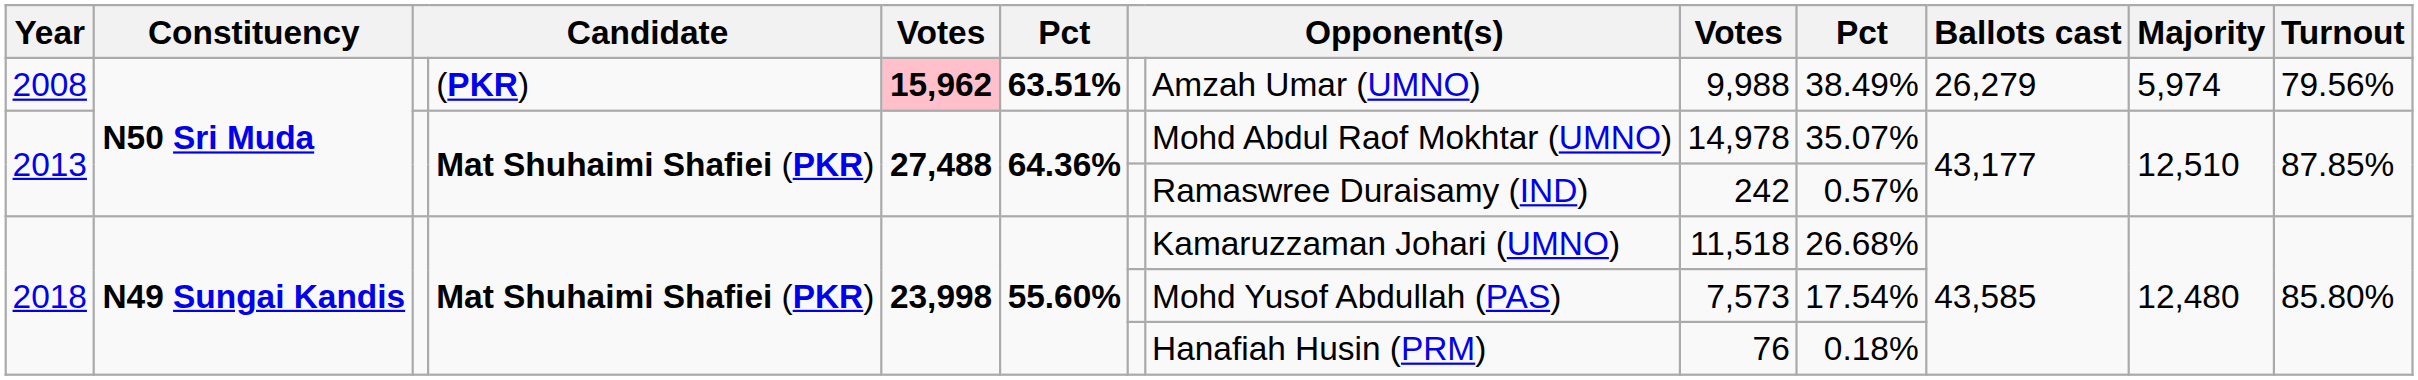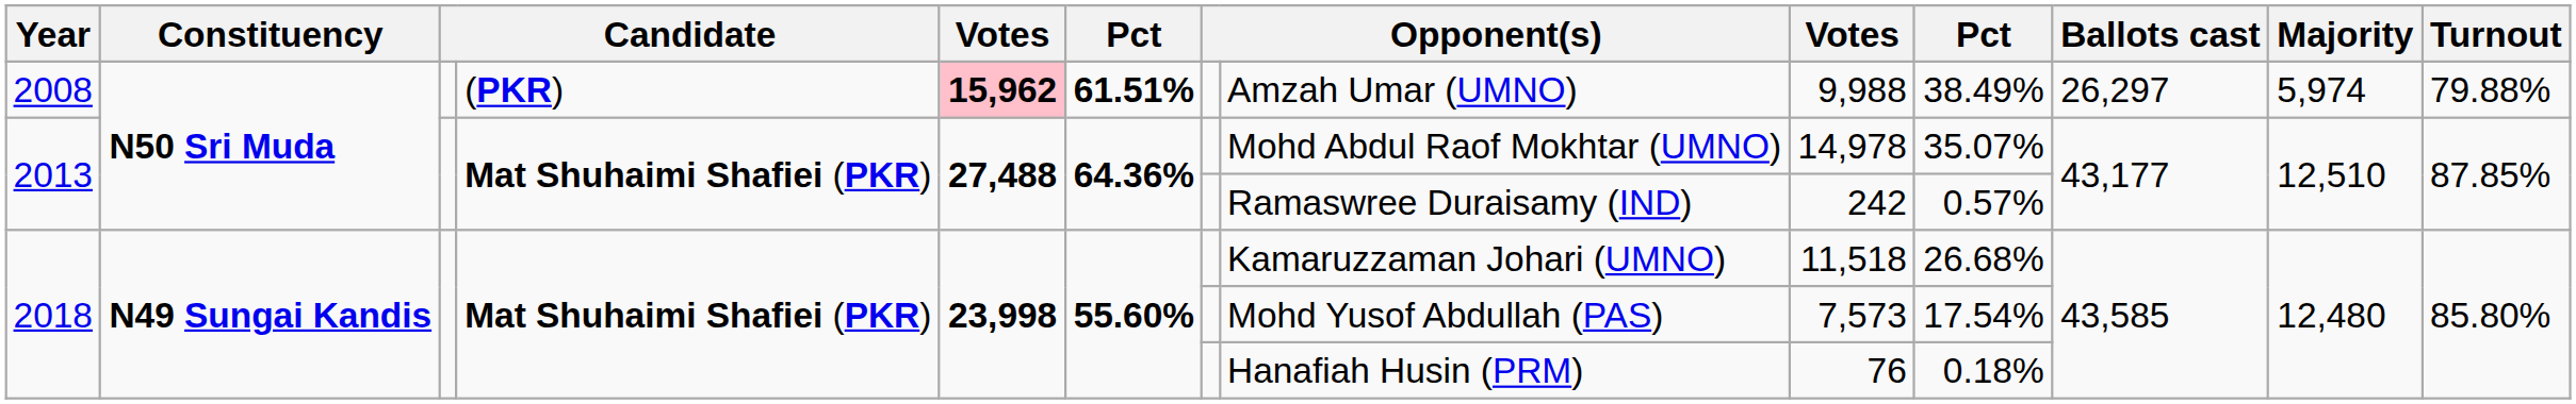2008 | column 6: 63.51% -> 61.51%
2008 | Ballots cast: 26,279 -> 26,297
2008 | Turnout: 79.56% -> 79.88%
